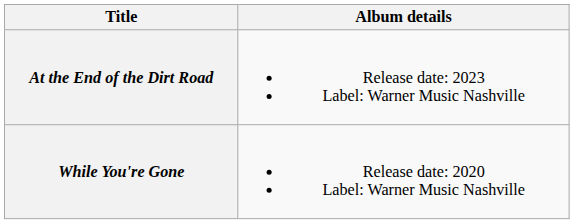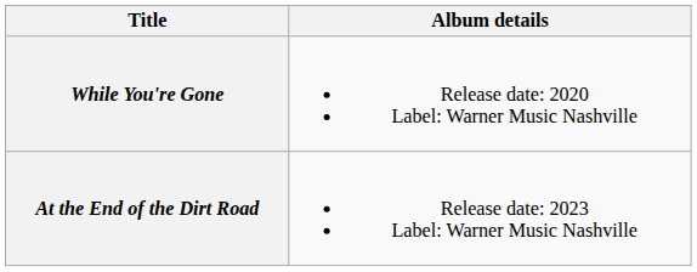rows swapped: While You're Gone <-> At the End of the Dirt Road
